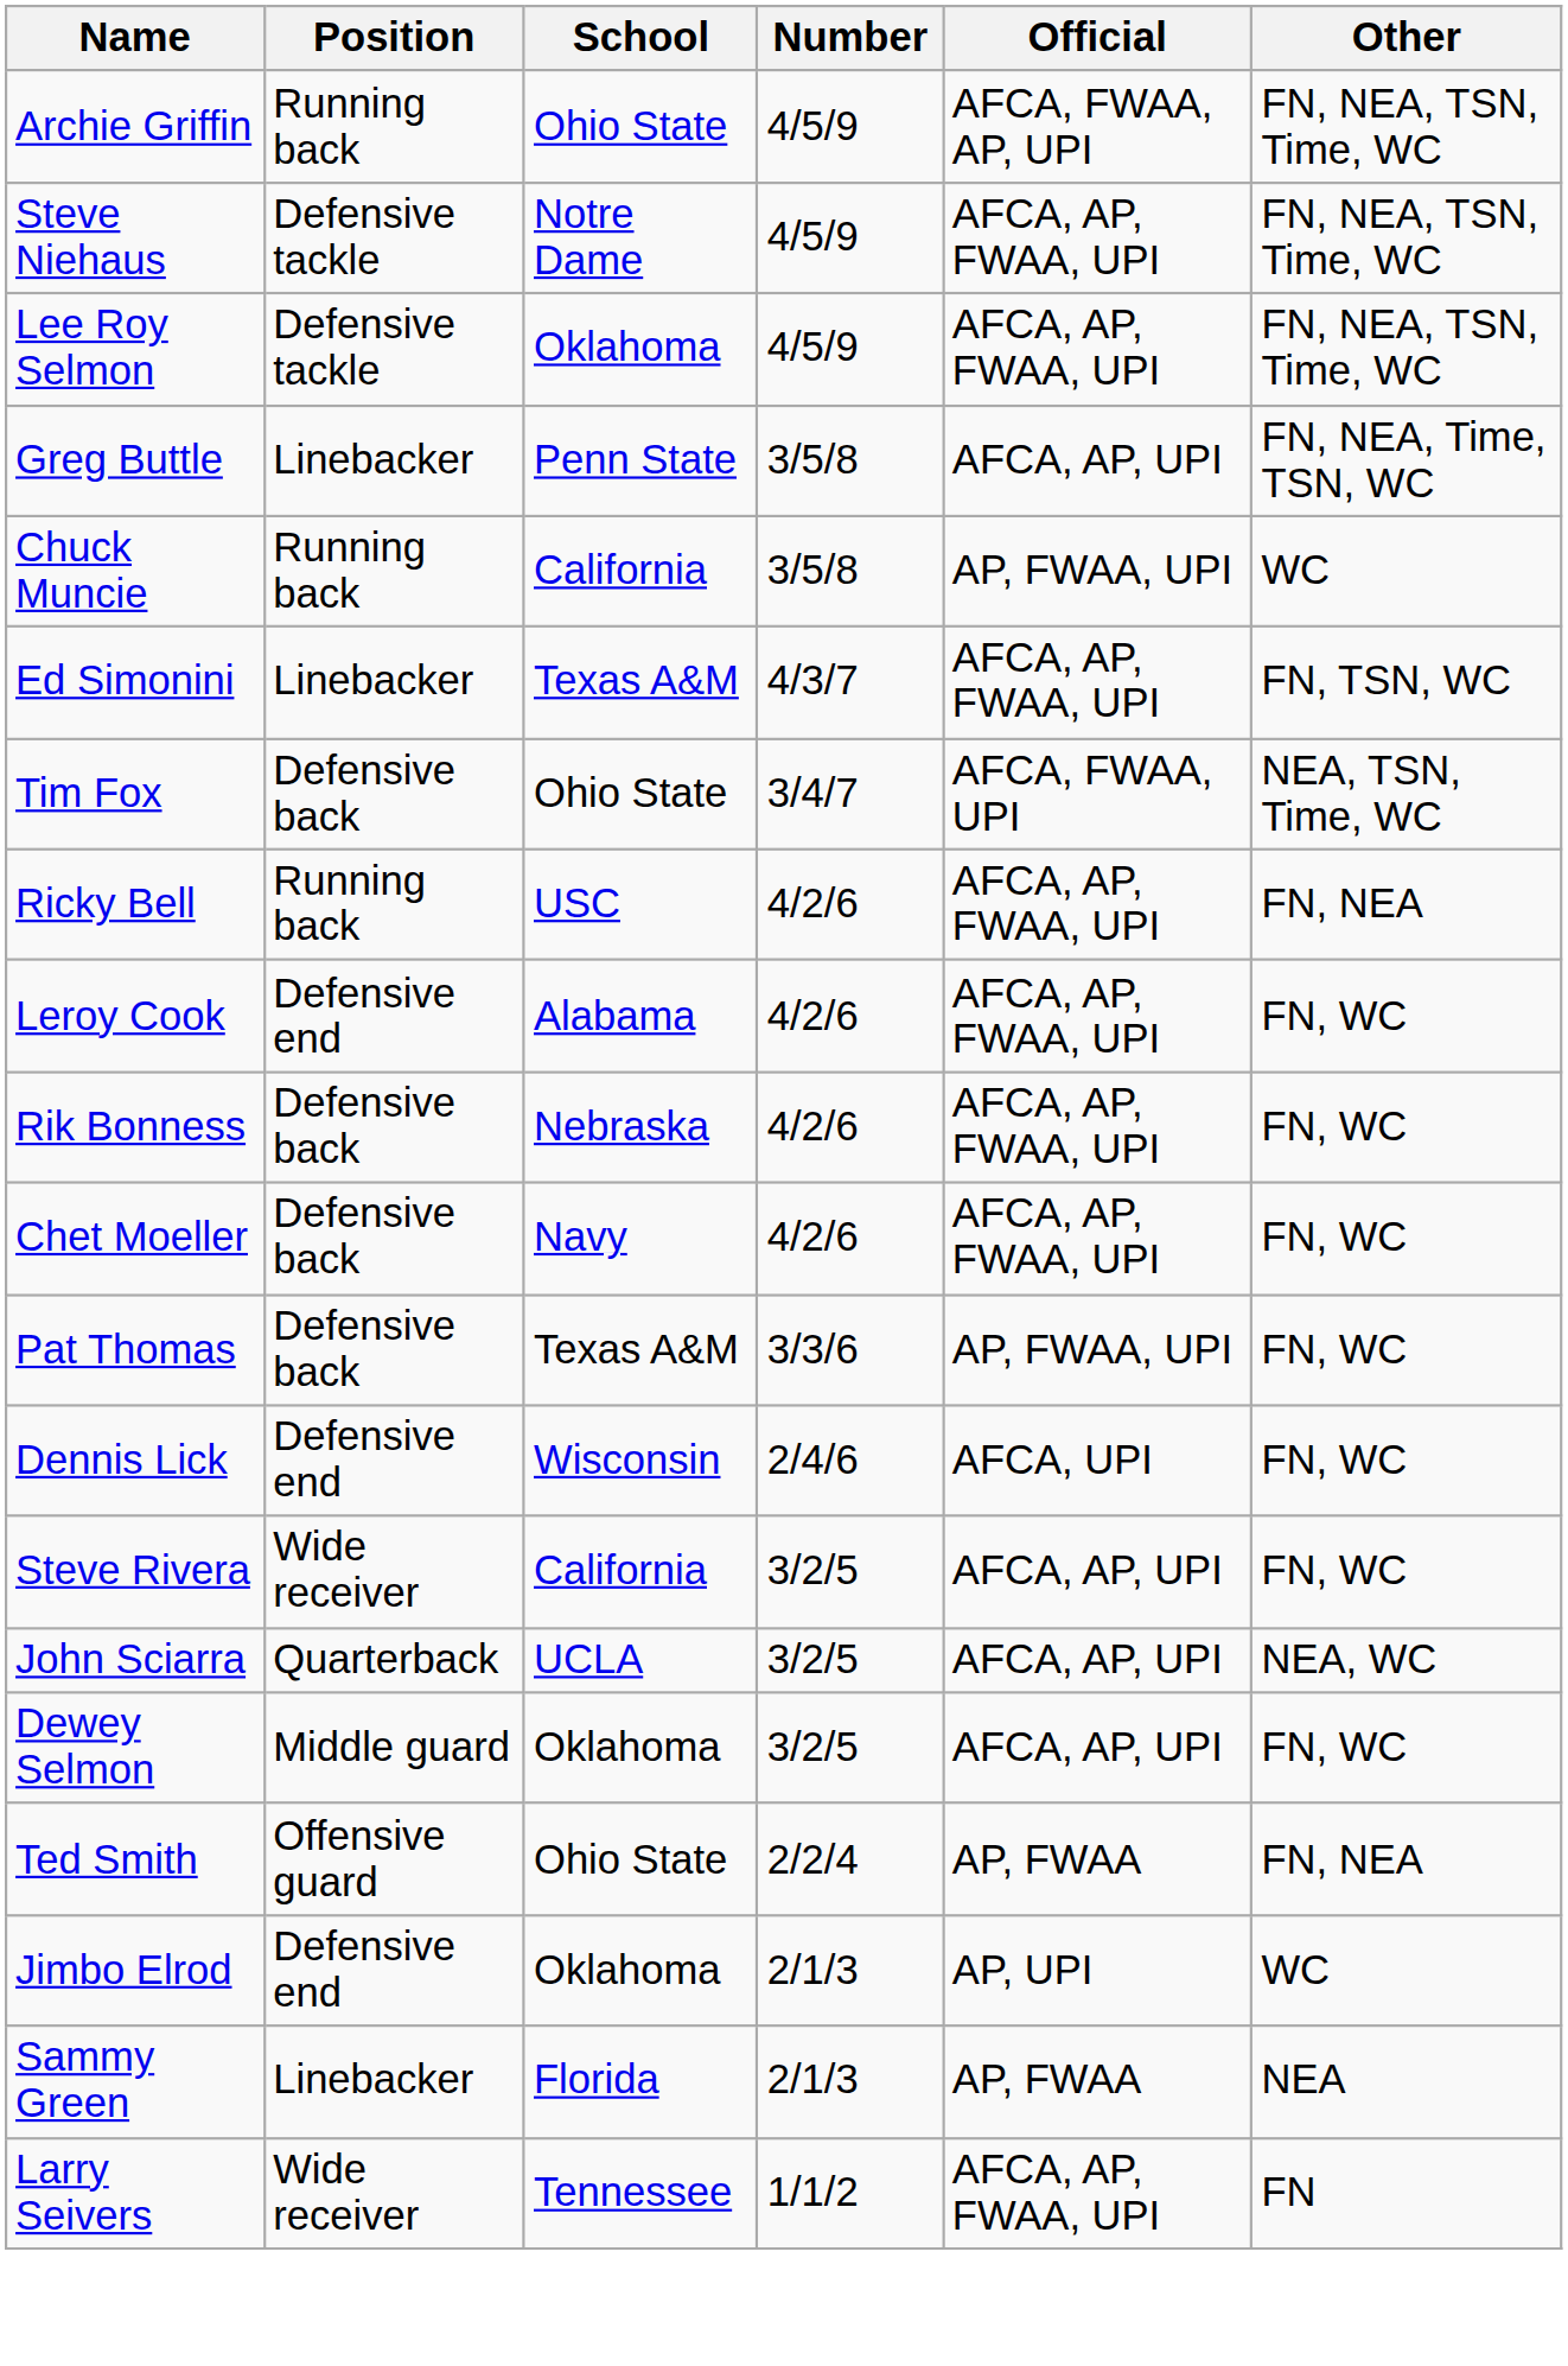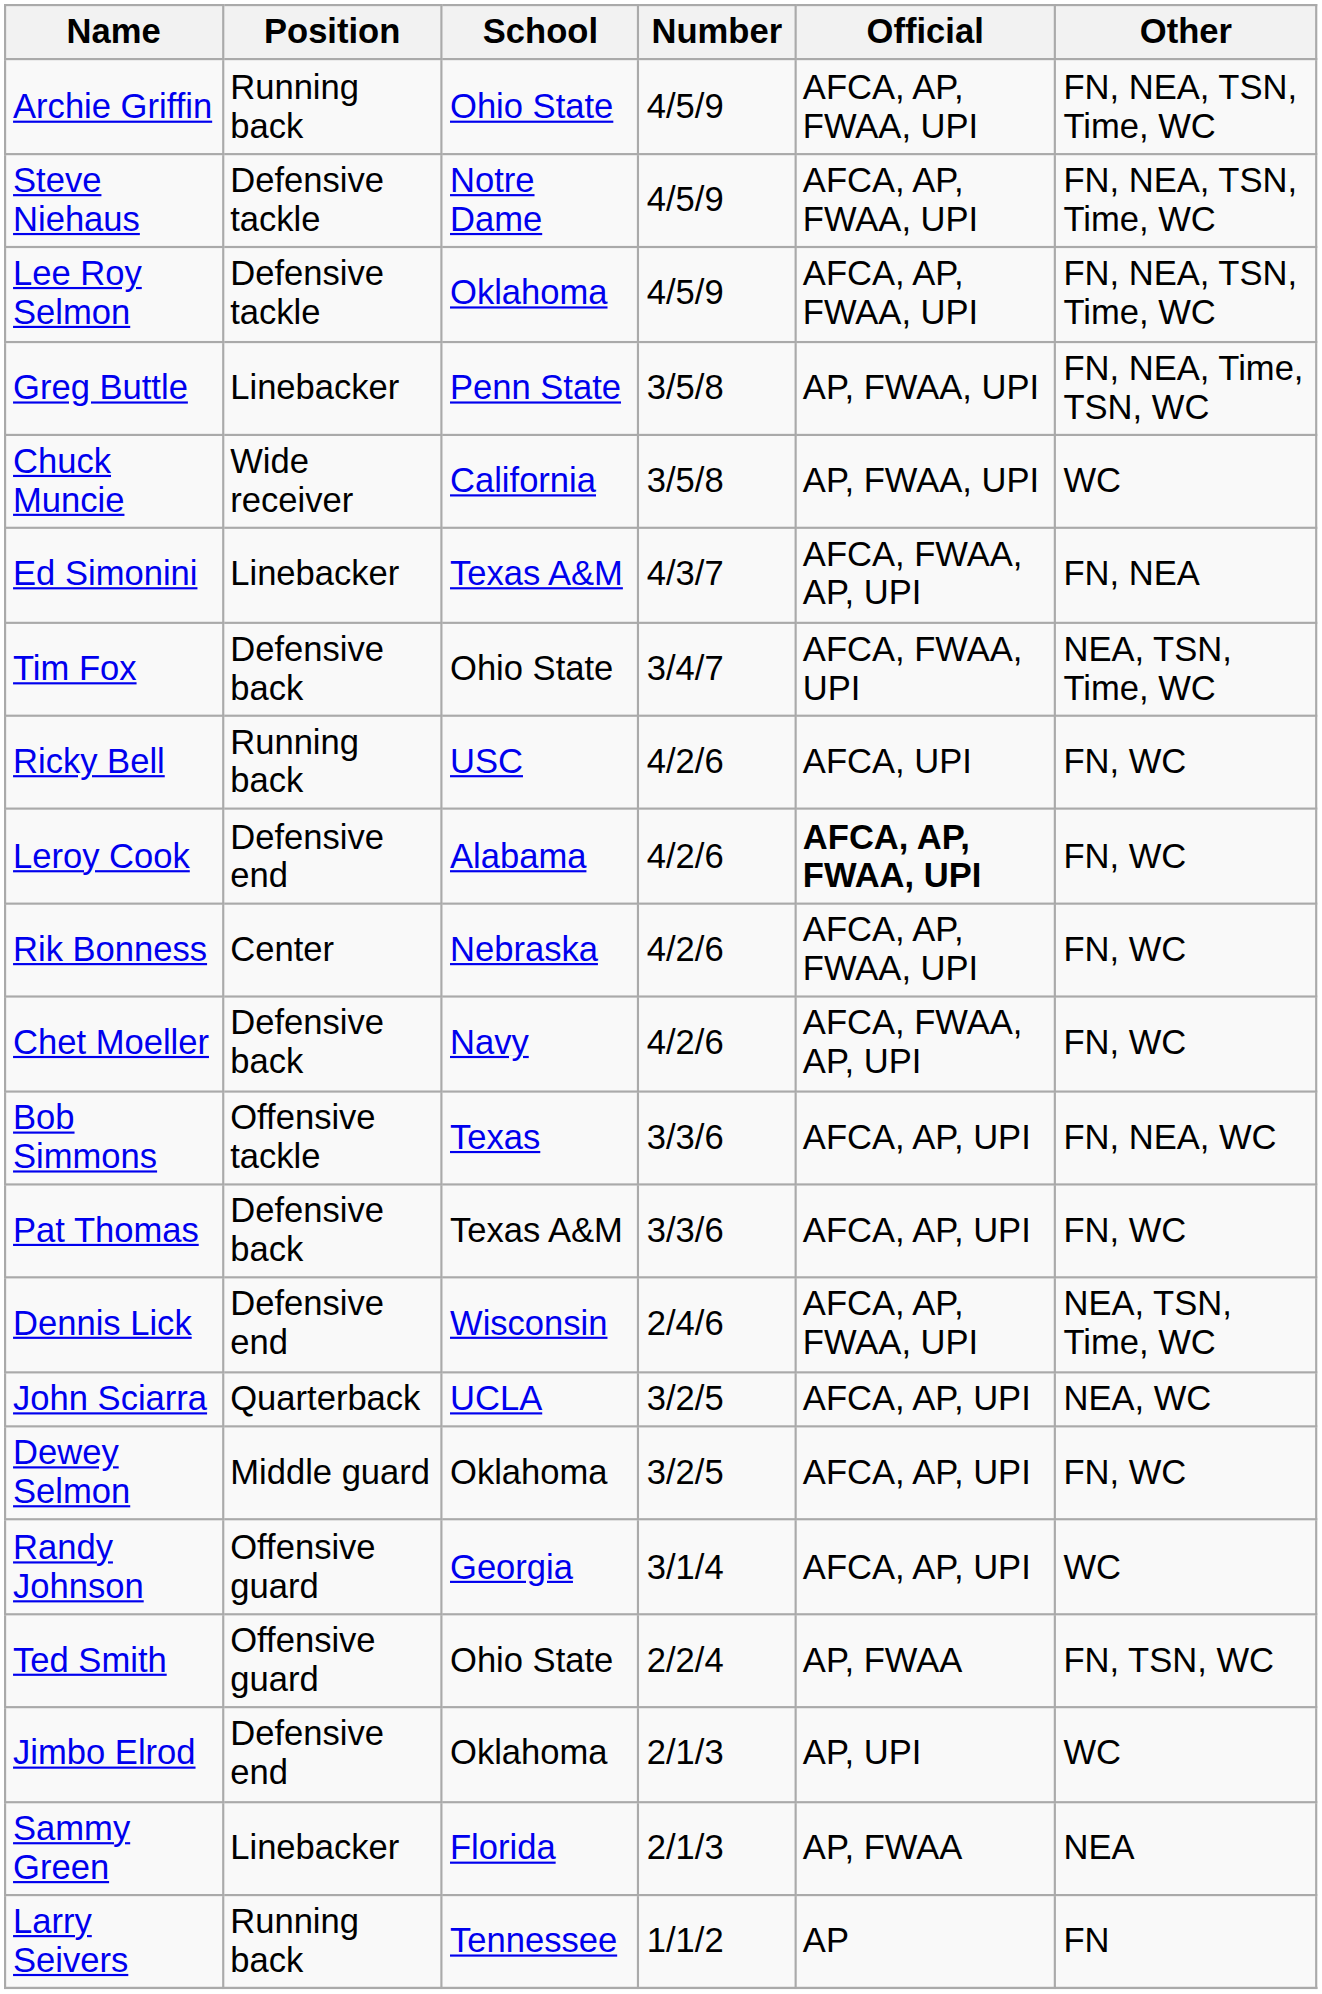Archie Griffin | Official: AFCA, FWAA, AP, UPI -> AFCA, AP, FWAA, UPI
Greg Buttle | Official: AFCA, AP, UPI -> AP, FWAA, UPI
Chuck Muncie | Position: Running back -> Wide receiver
Ed Simonini | Official: AFCA, AP, FWAA, UPI -> AFCA, FWAA, AP, UPI
Ed Simonini | Other: FN, TSN, WC -> FN, NEA
Ricky Bell | Official: AFCA, AP, FWAA, UPI -> AFCA, UPI
Ricky Bell | Other: FN, NEA -> FN, WC
Leroy Cook | Official: normal -> bold
Rik Bonness | Position: Defensive back -> Center
Chet Moeller | Official: AFCA, AP, FWAA, UPI -> AFCA, FWAA, AP, UPI
+ row: Bob Simmons | Offensive tackle | Texas | 3/3/6 | AFCA, AP, UPI | FN, NEA, WC
Pat Thomas | Official: AP, FWAA, UPI -> AFCA, AP, UPI
Dennis Lick | Official: AFCA, UPI -> AFCA, AP, FWAA, UPI
Dennis Lick | Other: FN, WC -> NEA, TSN, Time, WC
- row: Steve Rivera | Wide receiver | California | 3/2/5 | AFCA, AP, UPI | FN, WC
+ row: Randy Johnson | Offensive guard | Georgia | 3/1/4 | AFCA, AP, UPI | WC
Ted Smith | Other: FN, NEA -> FN, TSN, WC
Larry Seivers | Position: Wide receiver -> Running back
Larry Seivers | Official: AFCA, AP, FWAA, UPI -> AP
